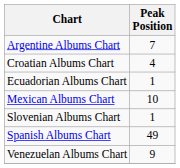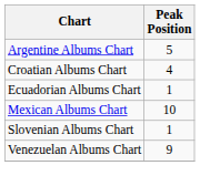Argentine Albums Chart | Peak Position: 7 -> 5
- row: Spanish Albums Chart | 49
